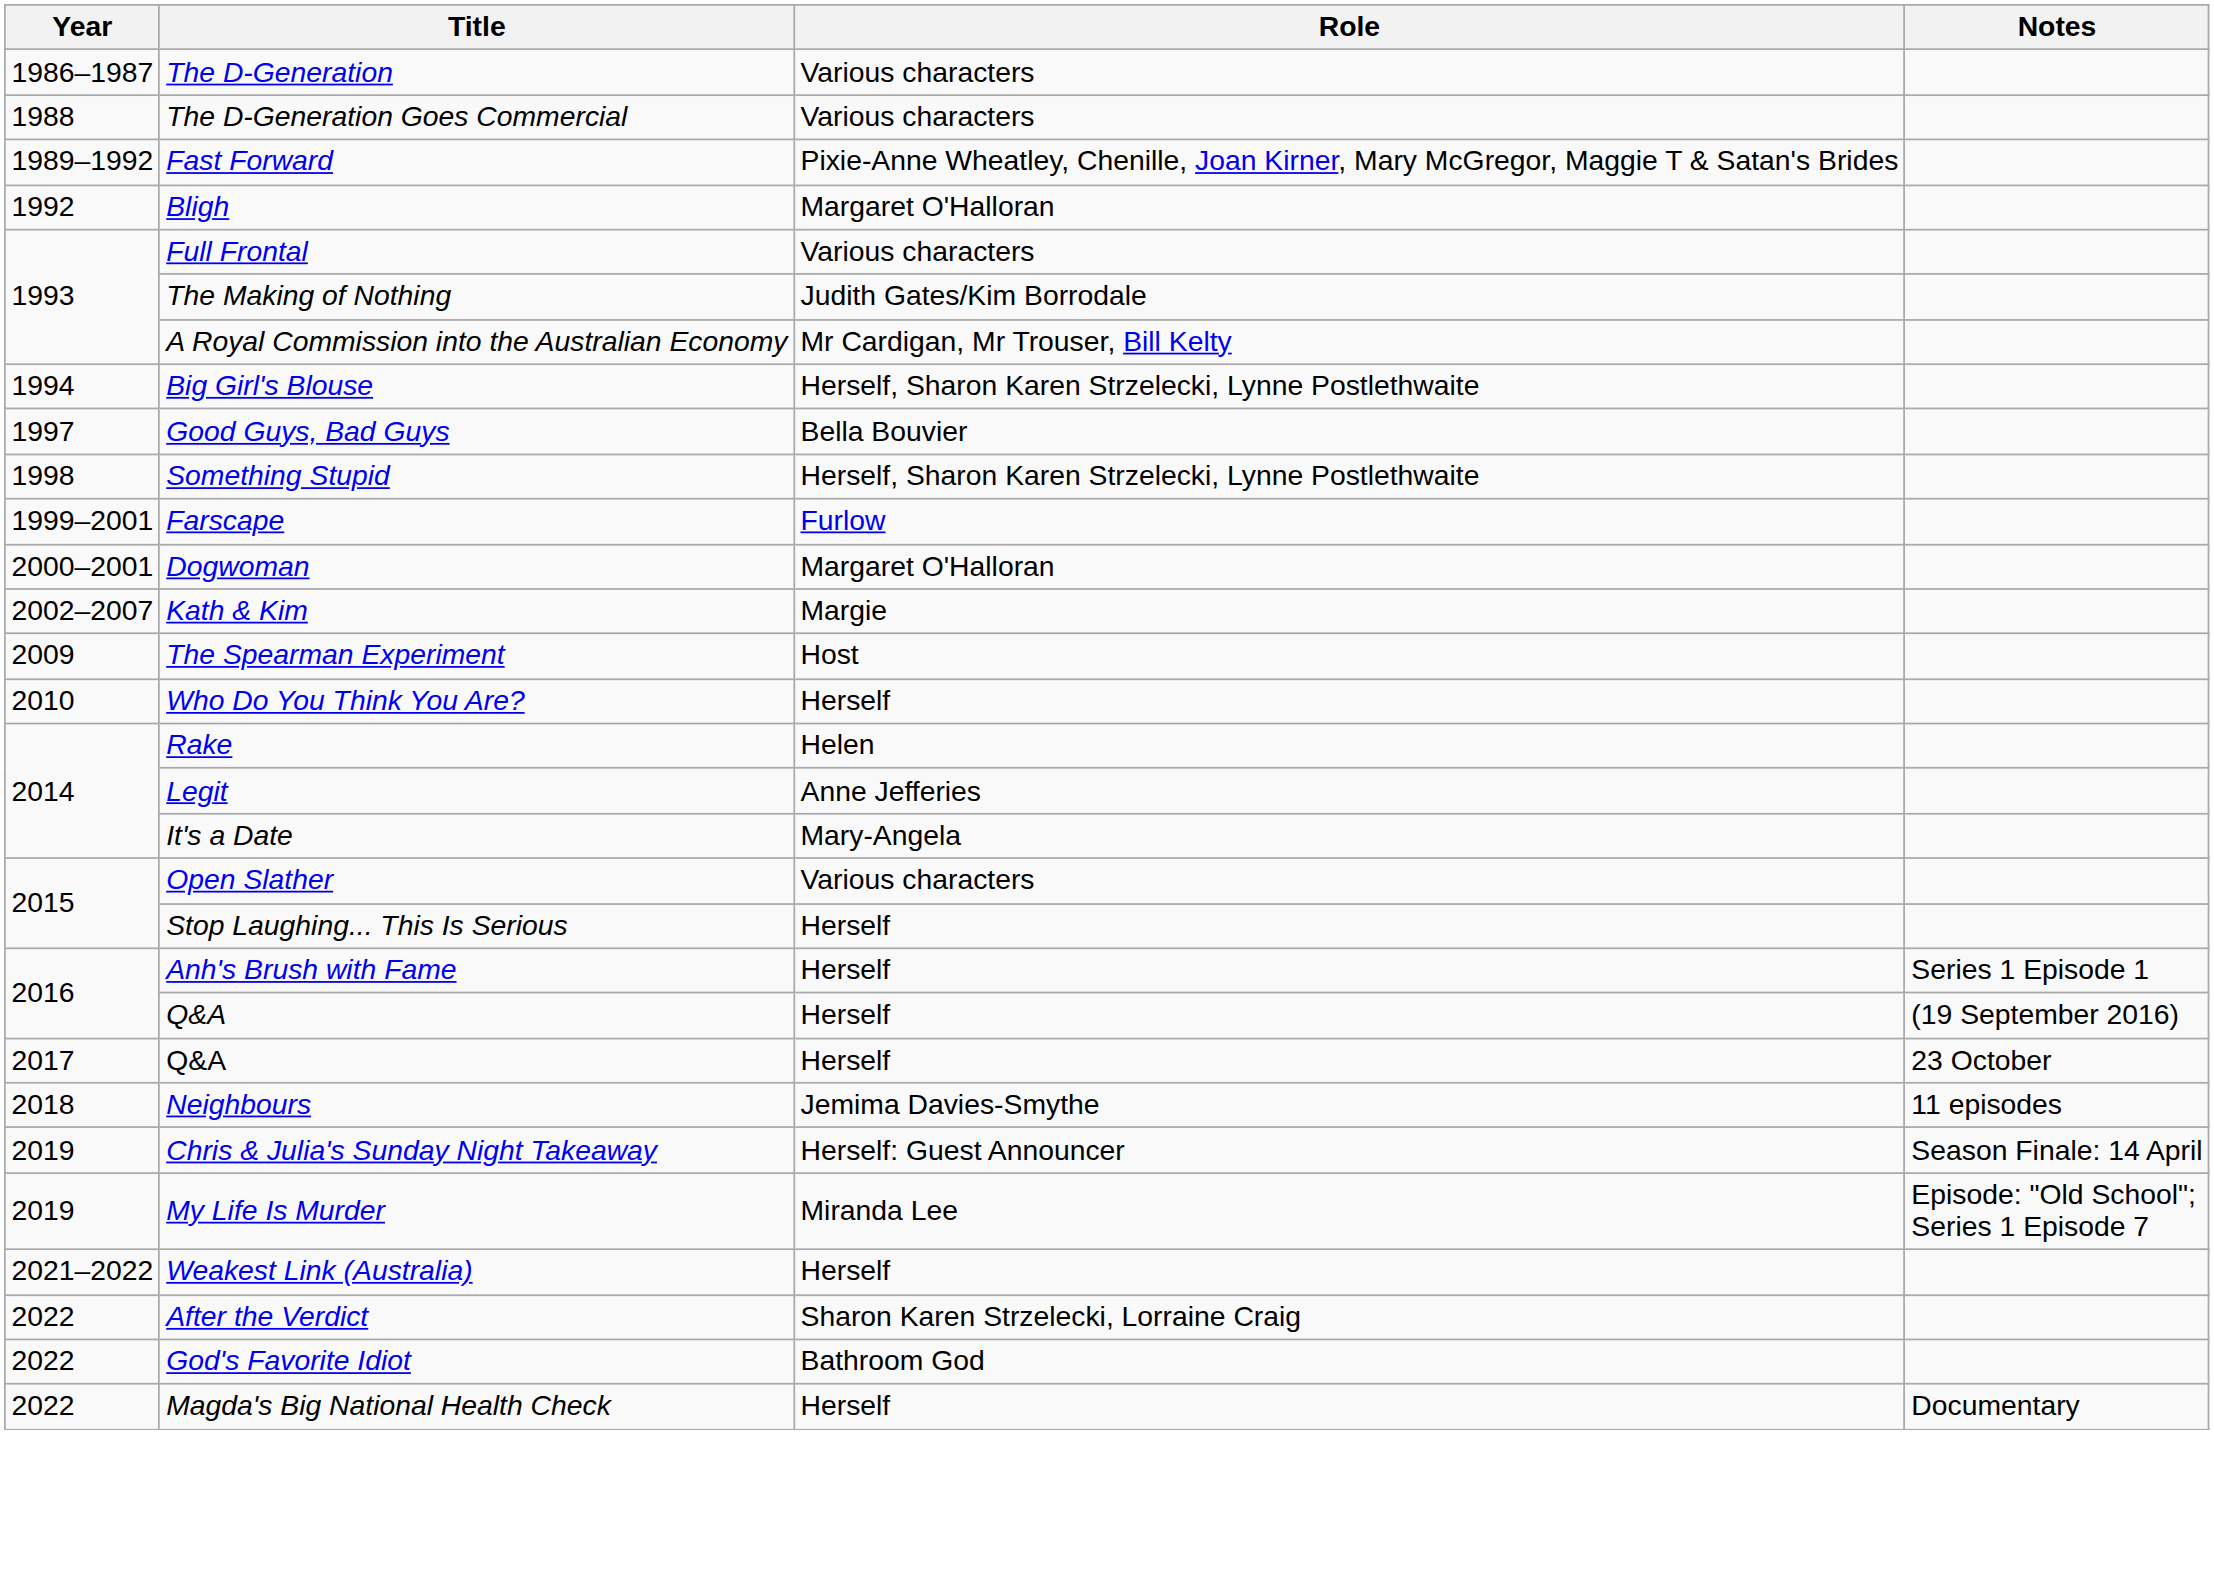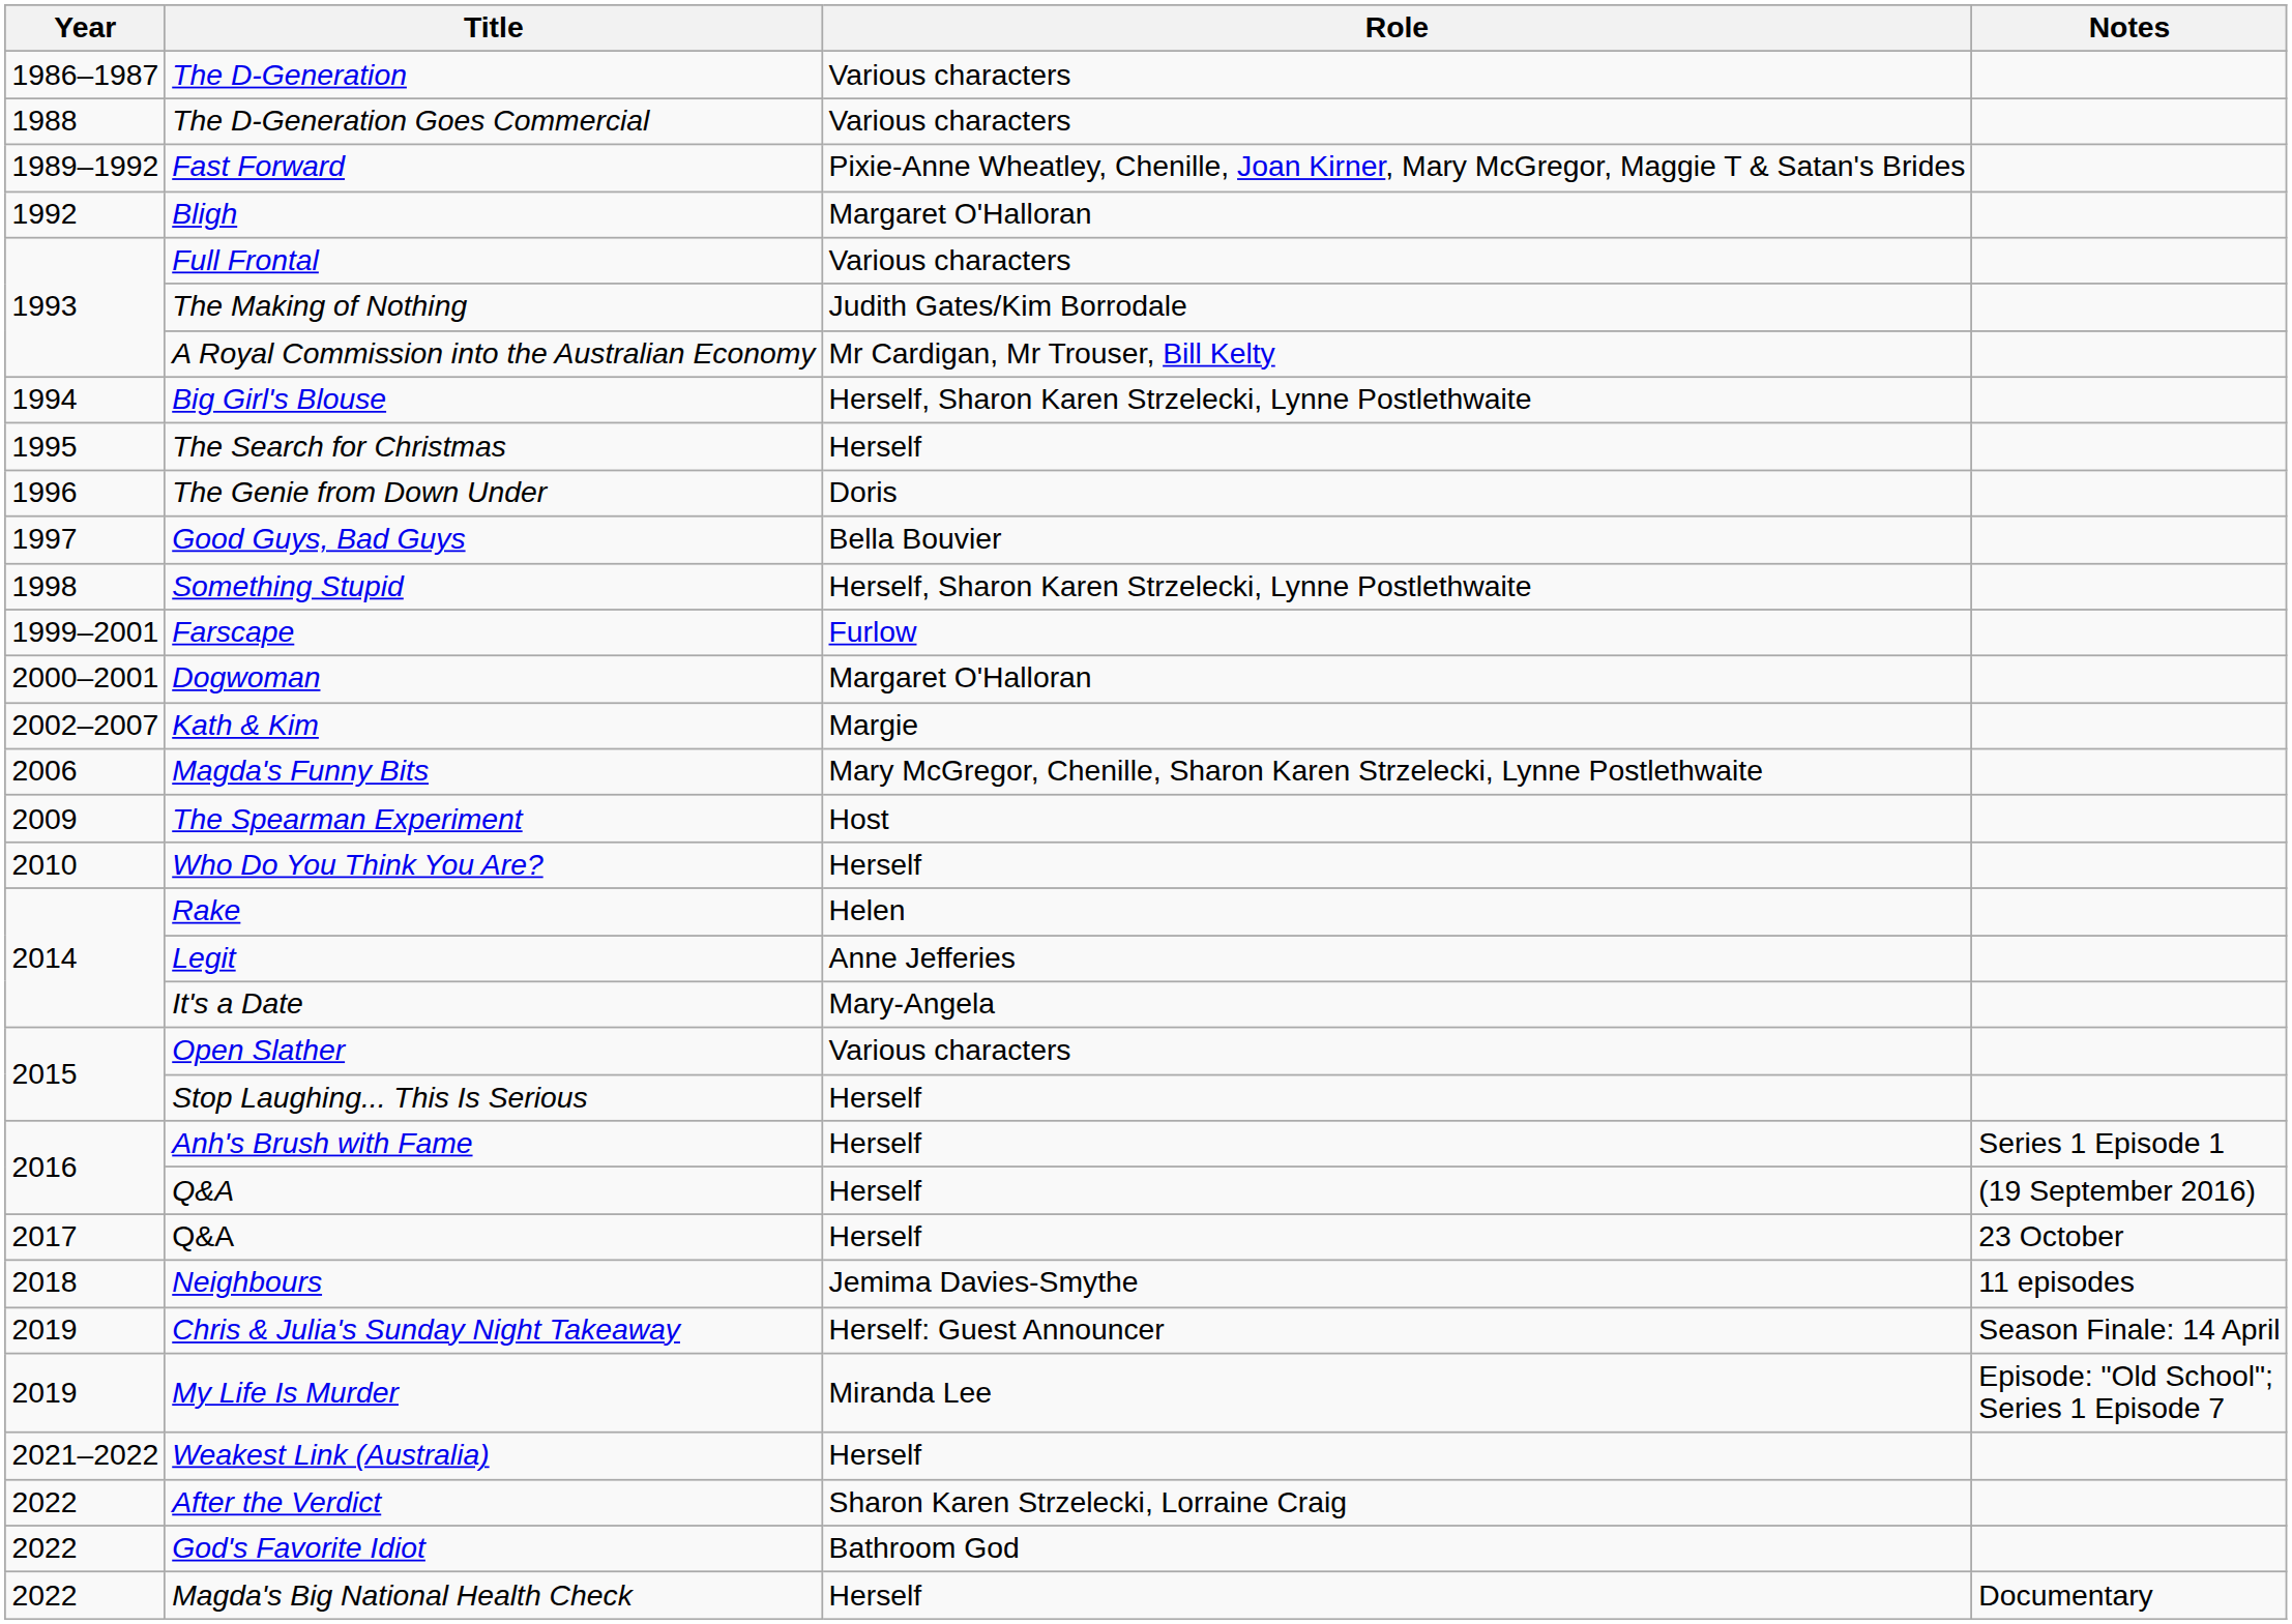+ row: 1995 | The Search for Christmas | Herself
+ row: 1996 | The Genie from Down Under | Doris
+ row: 2006 | Magda's Funny Bits | Mary McGregor, Chenille, Sharon Karen Strzelecki, Lynne Postlethwaite
